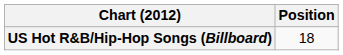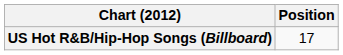US Hot R&B/Hip-Hop Songs (Billboard) | Position: 18 -> 17
